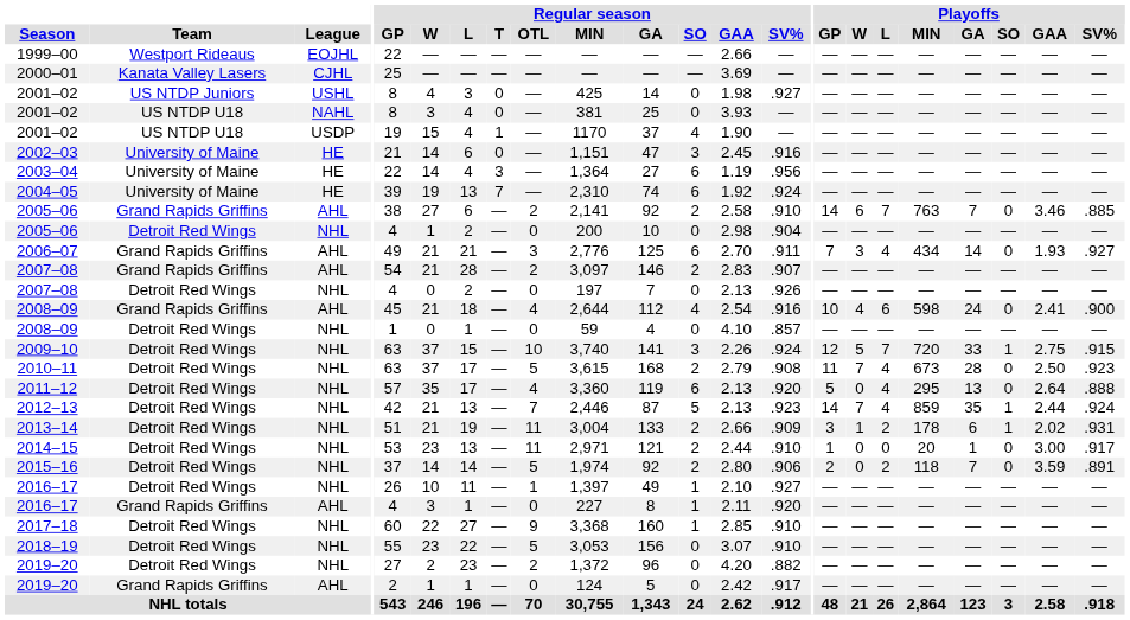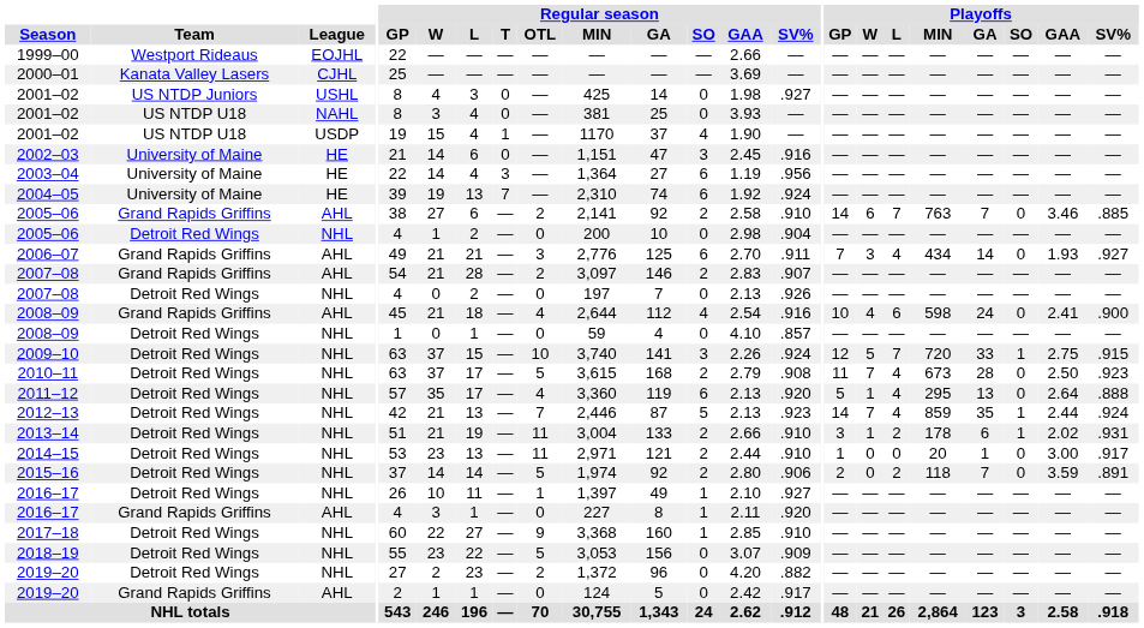2011–12 | Playoffs / W: 0 -> 1
2013–14 | Regular season / SV%: .909 -> .910
2018–19 | Regular season / SV%: .910 -> .909
